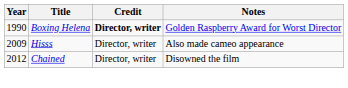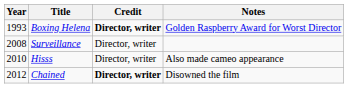Boxing Helena | Year: 1990 -> 1993
+ row: 2008 | Surveillance | Director, writer
Hisss | Year: 2009 -> 2010
Chained | Credit: normal -> bold
